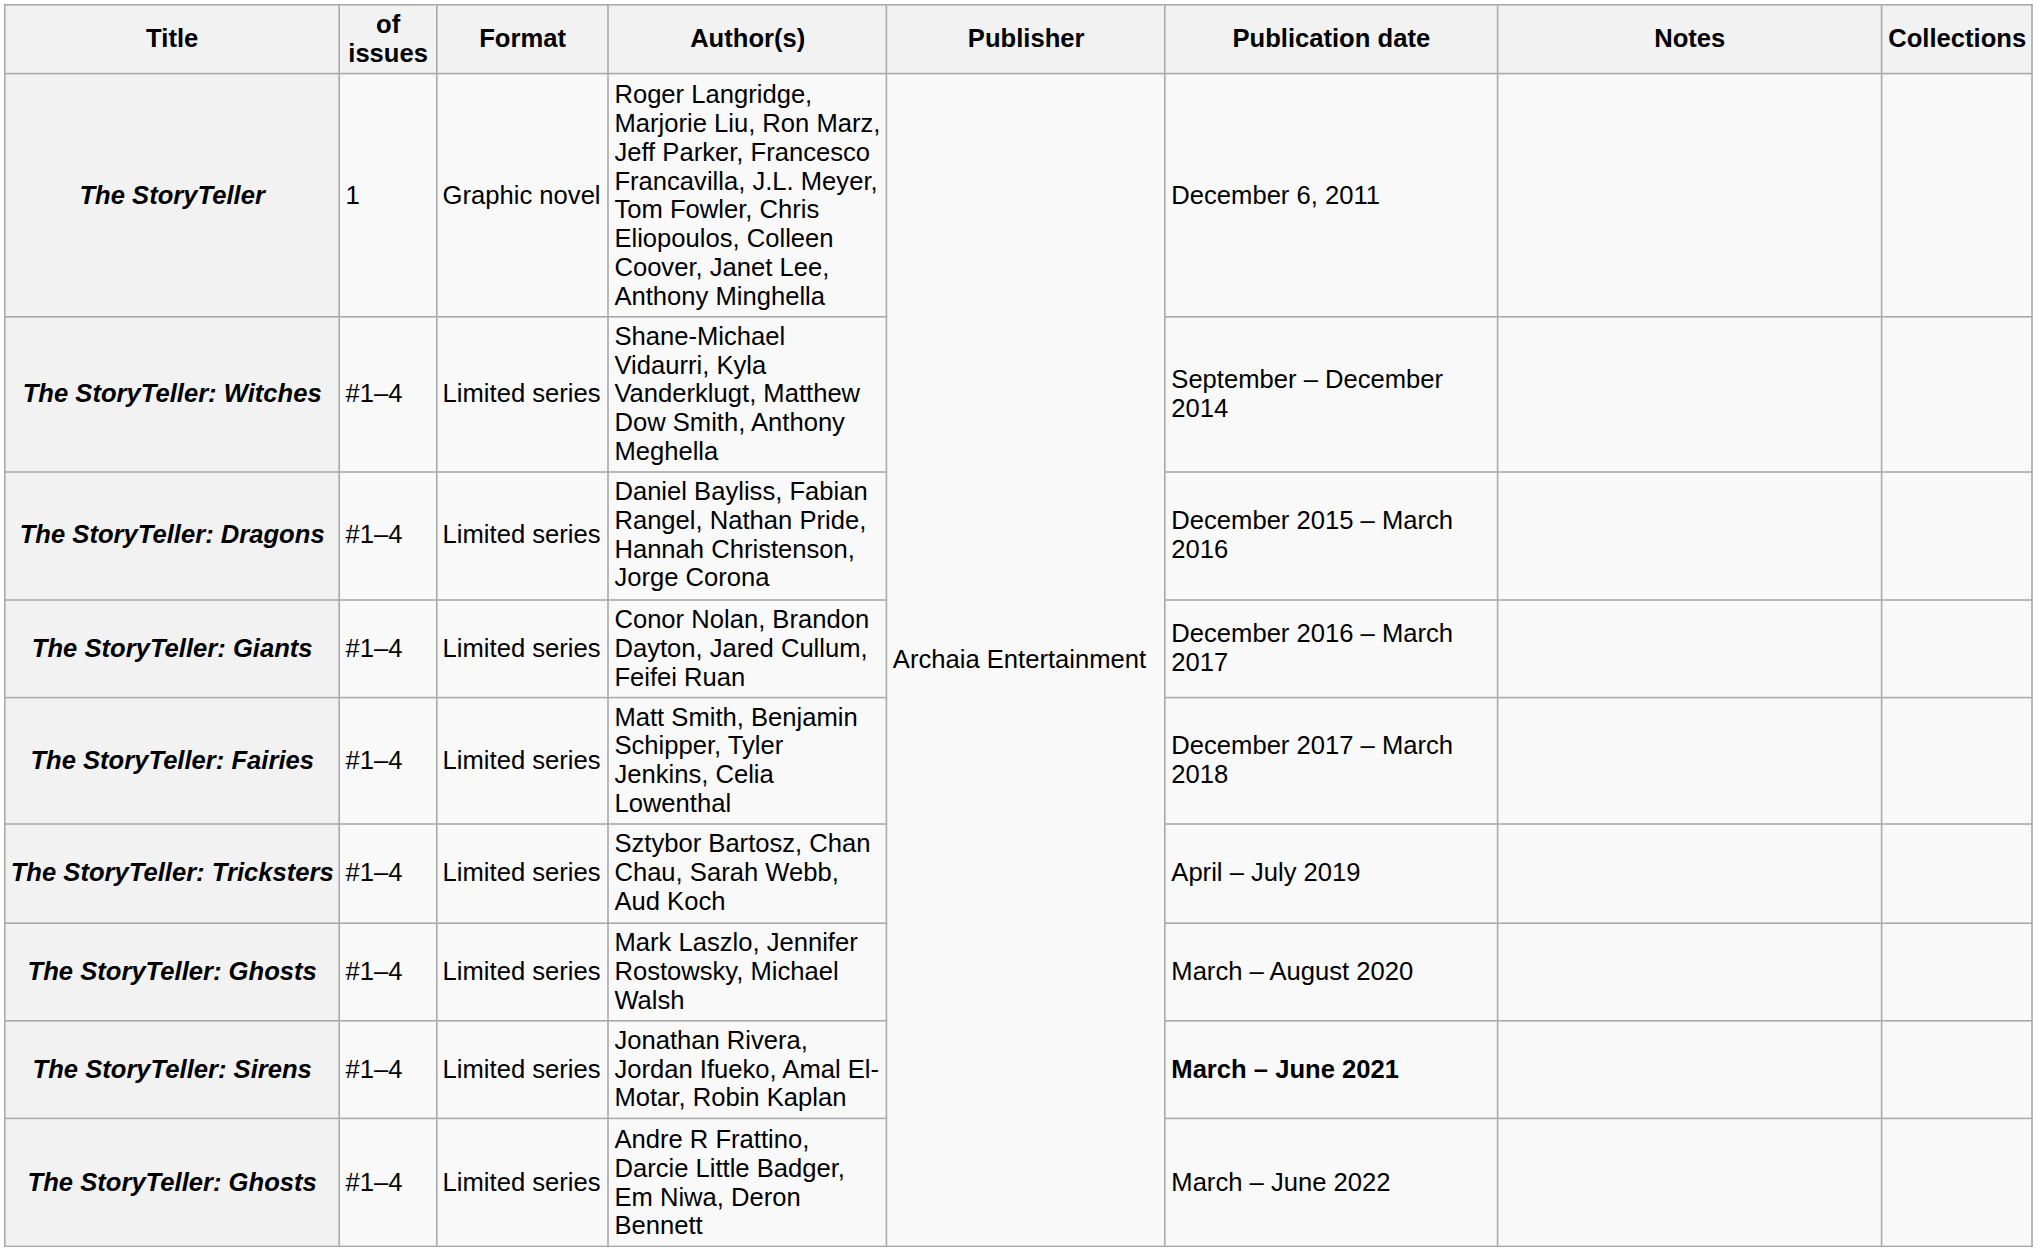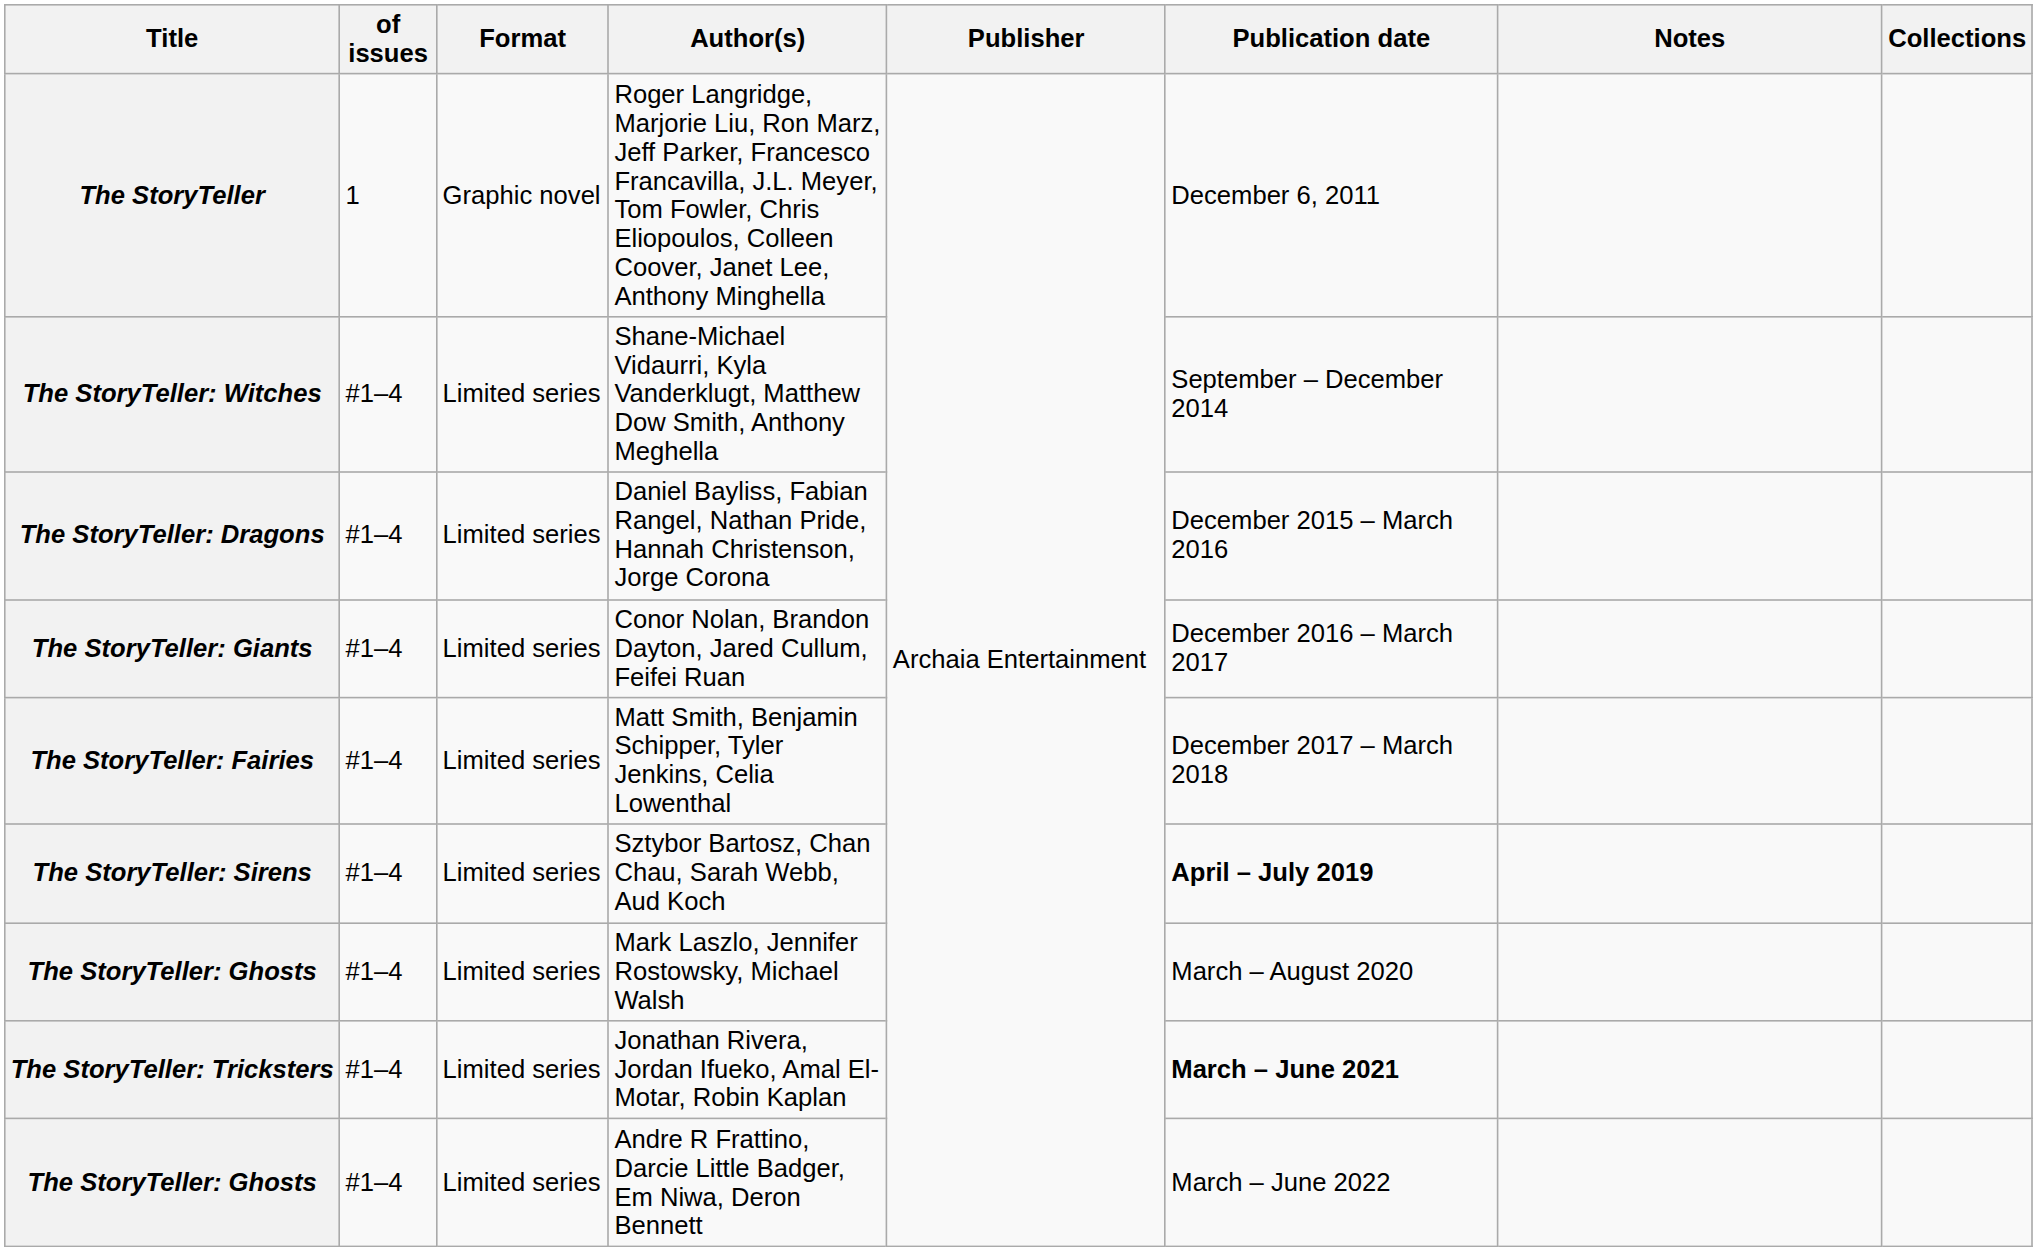Sztybor Bartosz, Chan Chau, Sarah Webb, Aud Koch | Title: The StoryTeller: Tricksters -> The StoryTeller: Sirens
Sztybor Bartosz, Chan Chau, Sarah Webb, Aud Koch | Publication date: normal -> bold
Jonathan Rivera, Jordan Ifueko, Amal El-Motar, Robin Kaplan | Title: The StoryTeller: Sirens -> The StoryTeller: Tricksters
